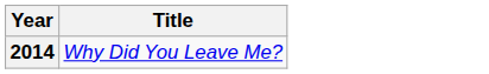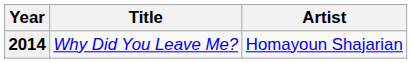+ column: Artist | Homayoun Shajarian
